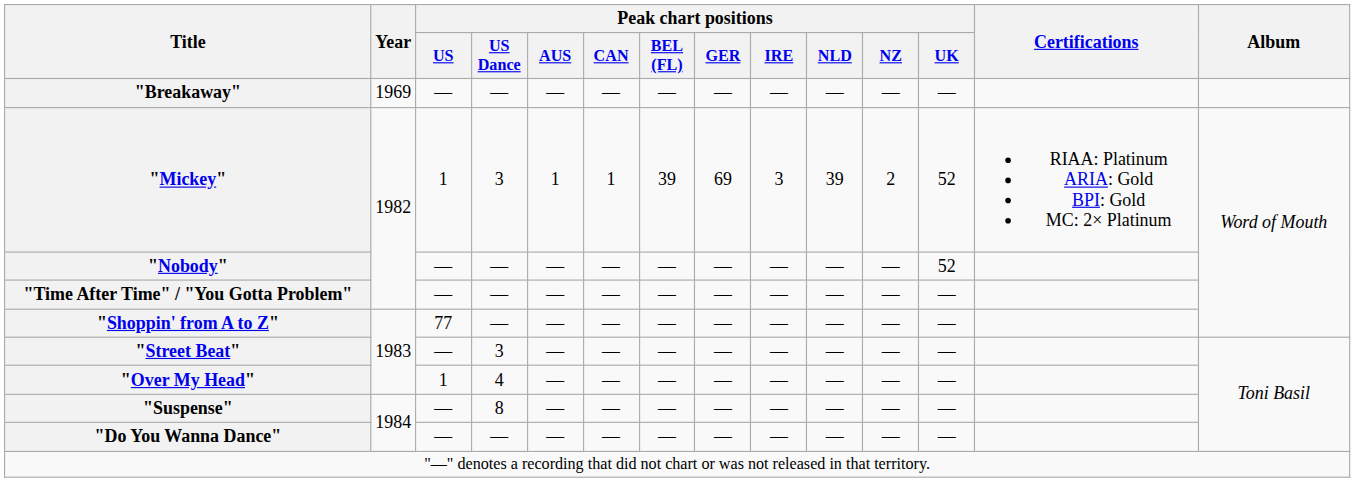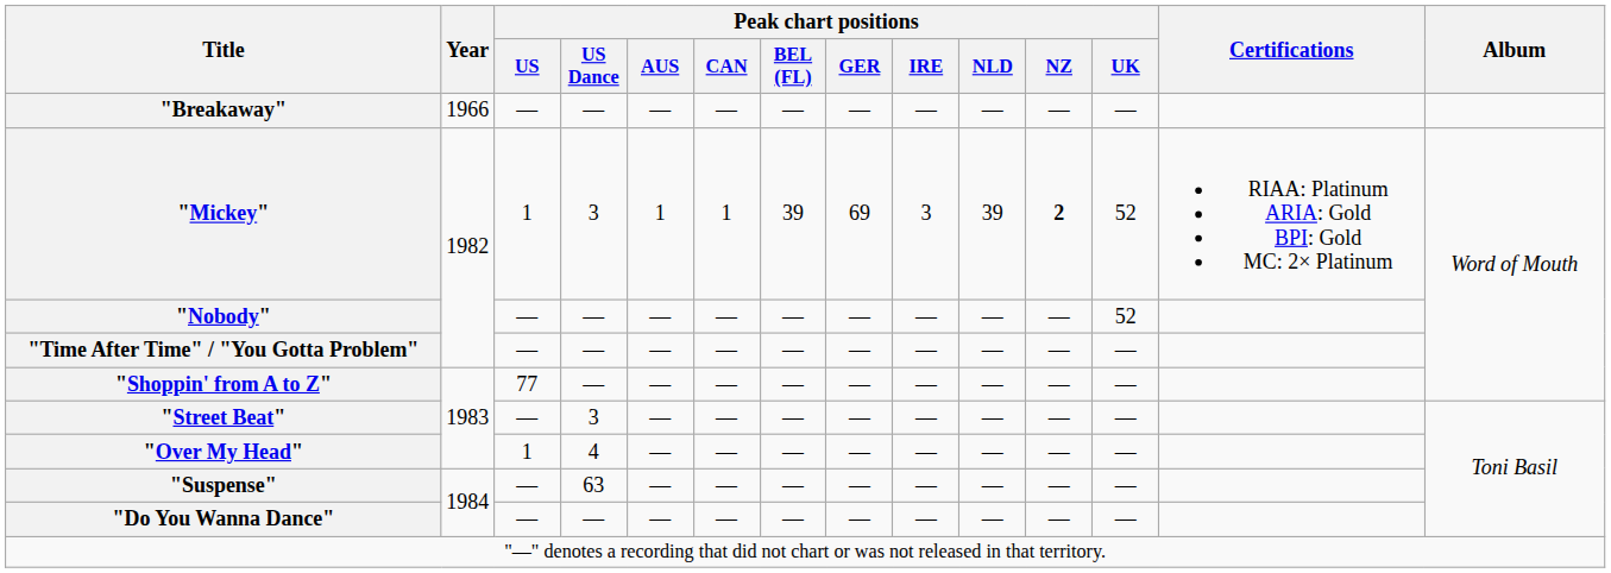"Breakaway" | Year: 1969 -> 1966
"Mickey" | Peak chart positions / NZ: normal -> bold
"Suspense" | Peak chart positions / US Dance: 8 -> 63
